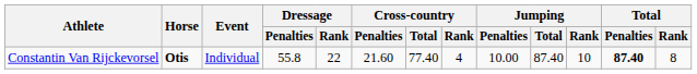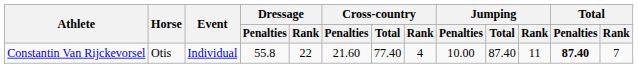Constantin Van Rijckevorsel | Horse: bold -> normal
Constantin Van Rijckevorsel | Jumping / Rank: 10 -> 11
Constantin Van Rijckevorsel | Total / Rank: 8 -> 7
